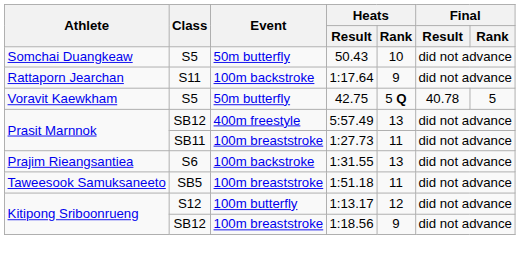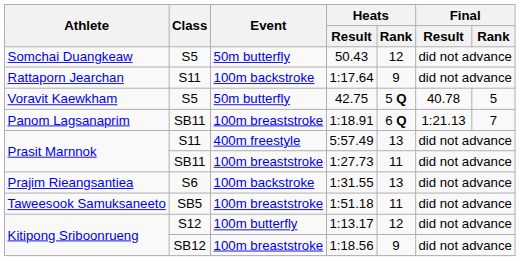50.43 | Heats / Rank: 10 -> 12
+ row: Panom Lagsanaprim | SB11 | 100m breaststroke | 1:18.91 | 6 Q | 1:21.13 | 7
5:57.49 | Class: SB12 -> S11
